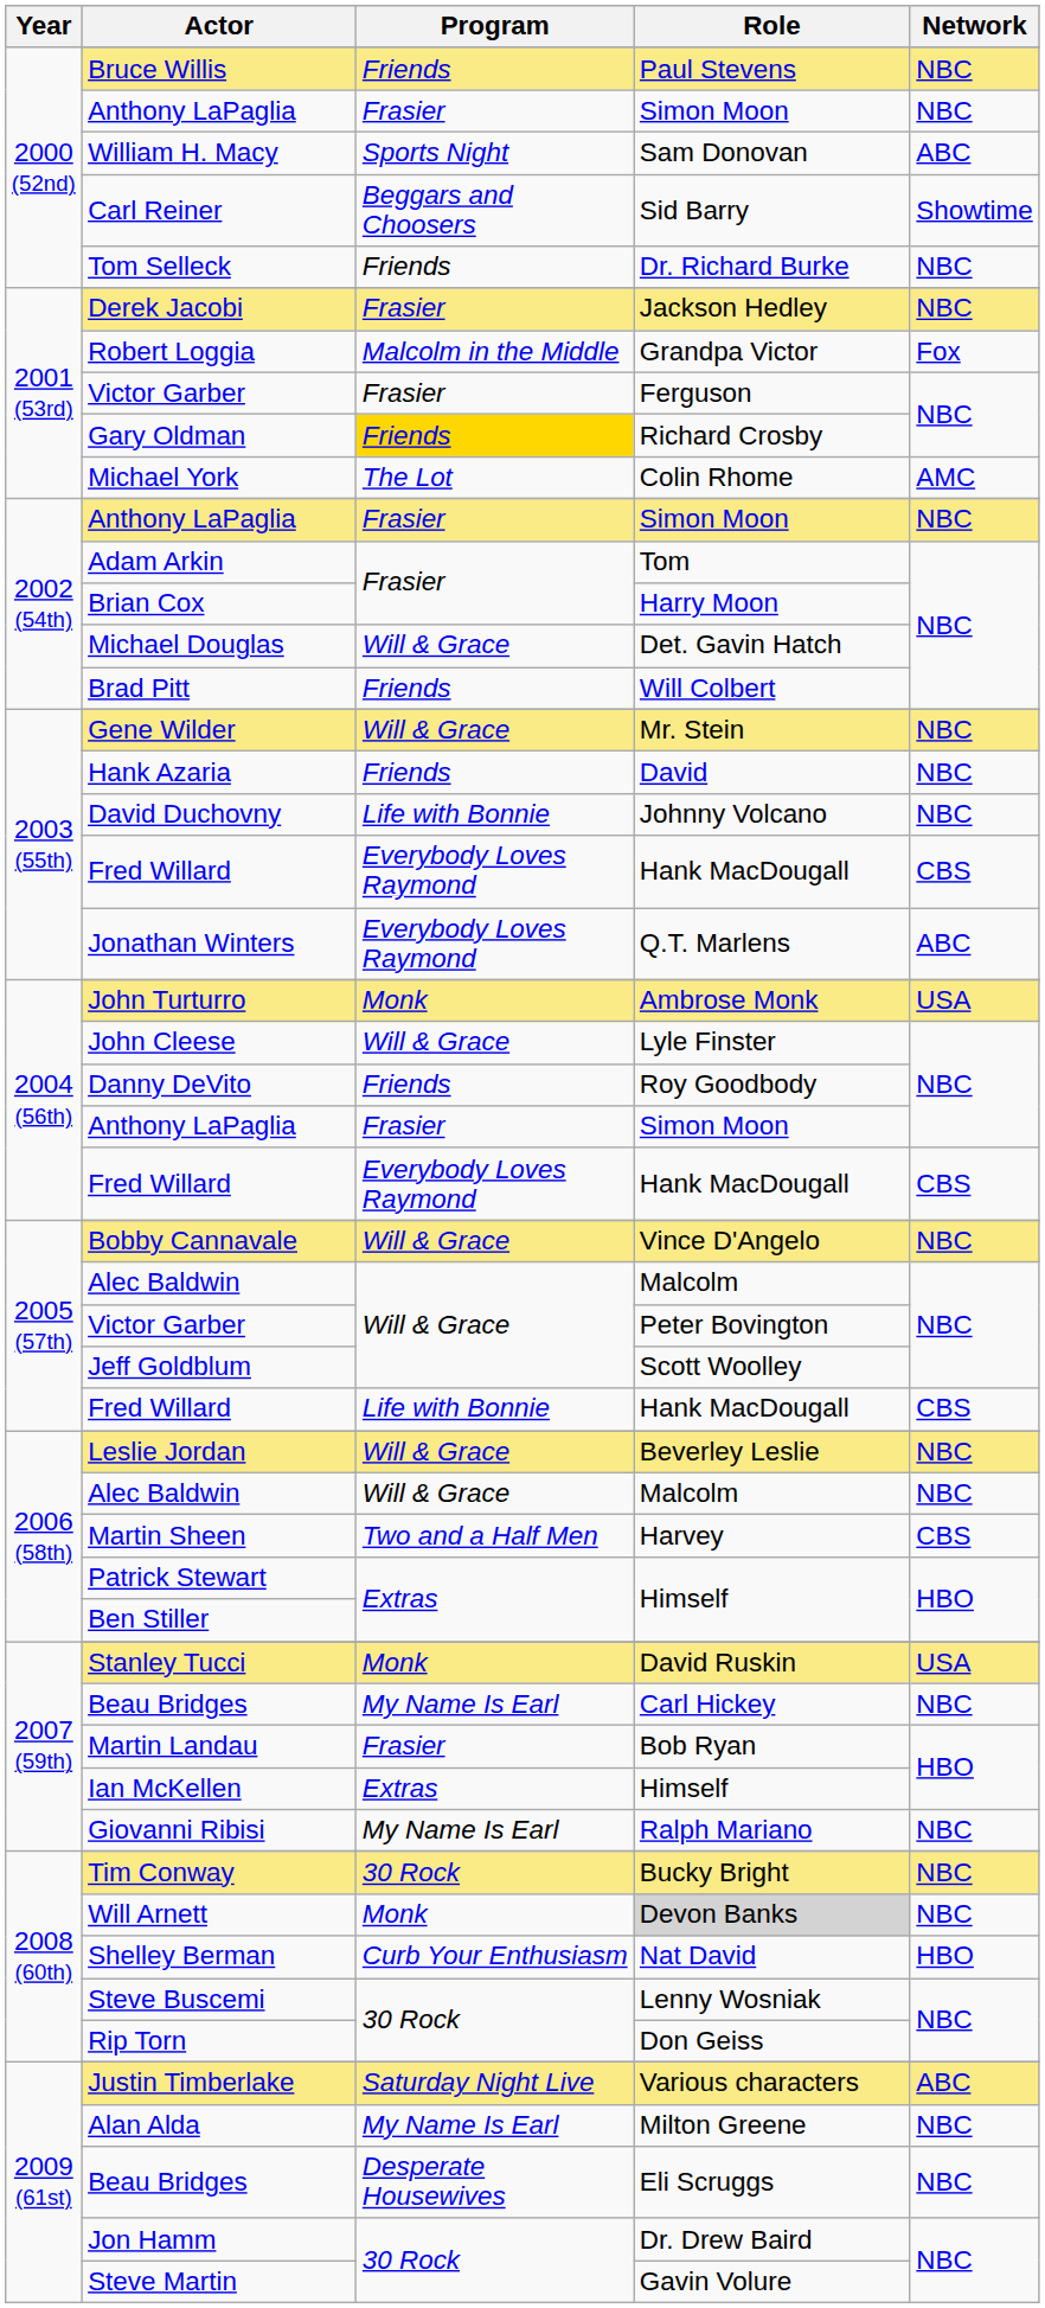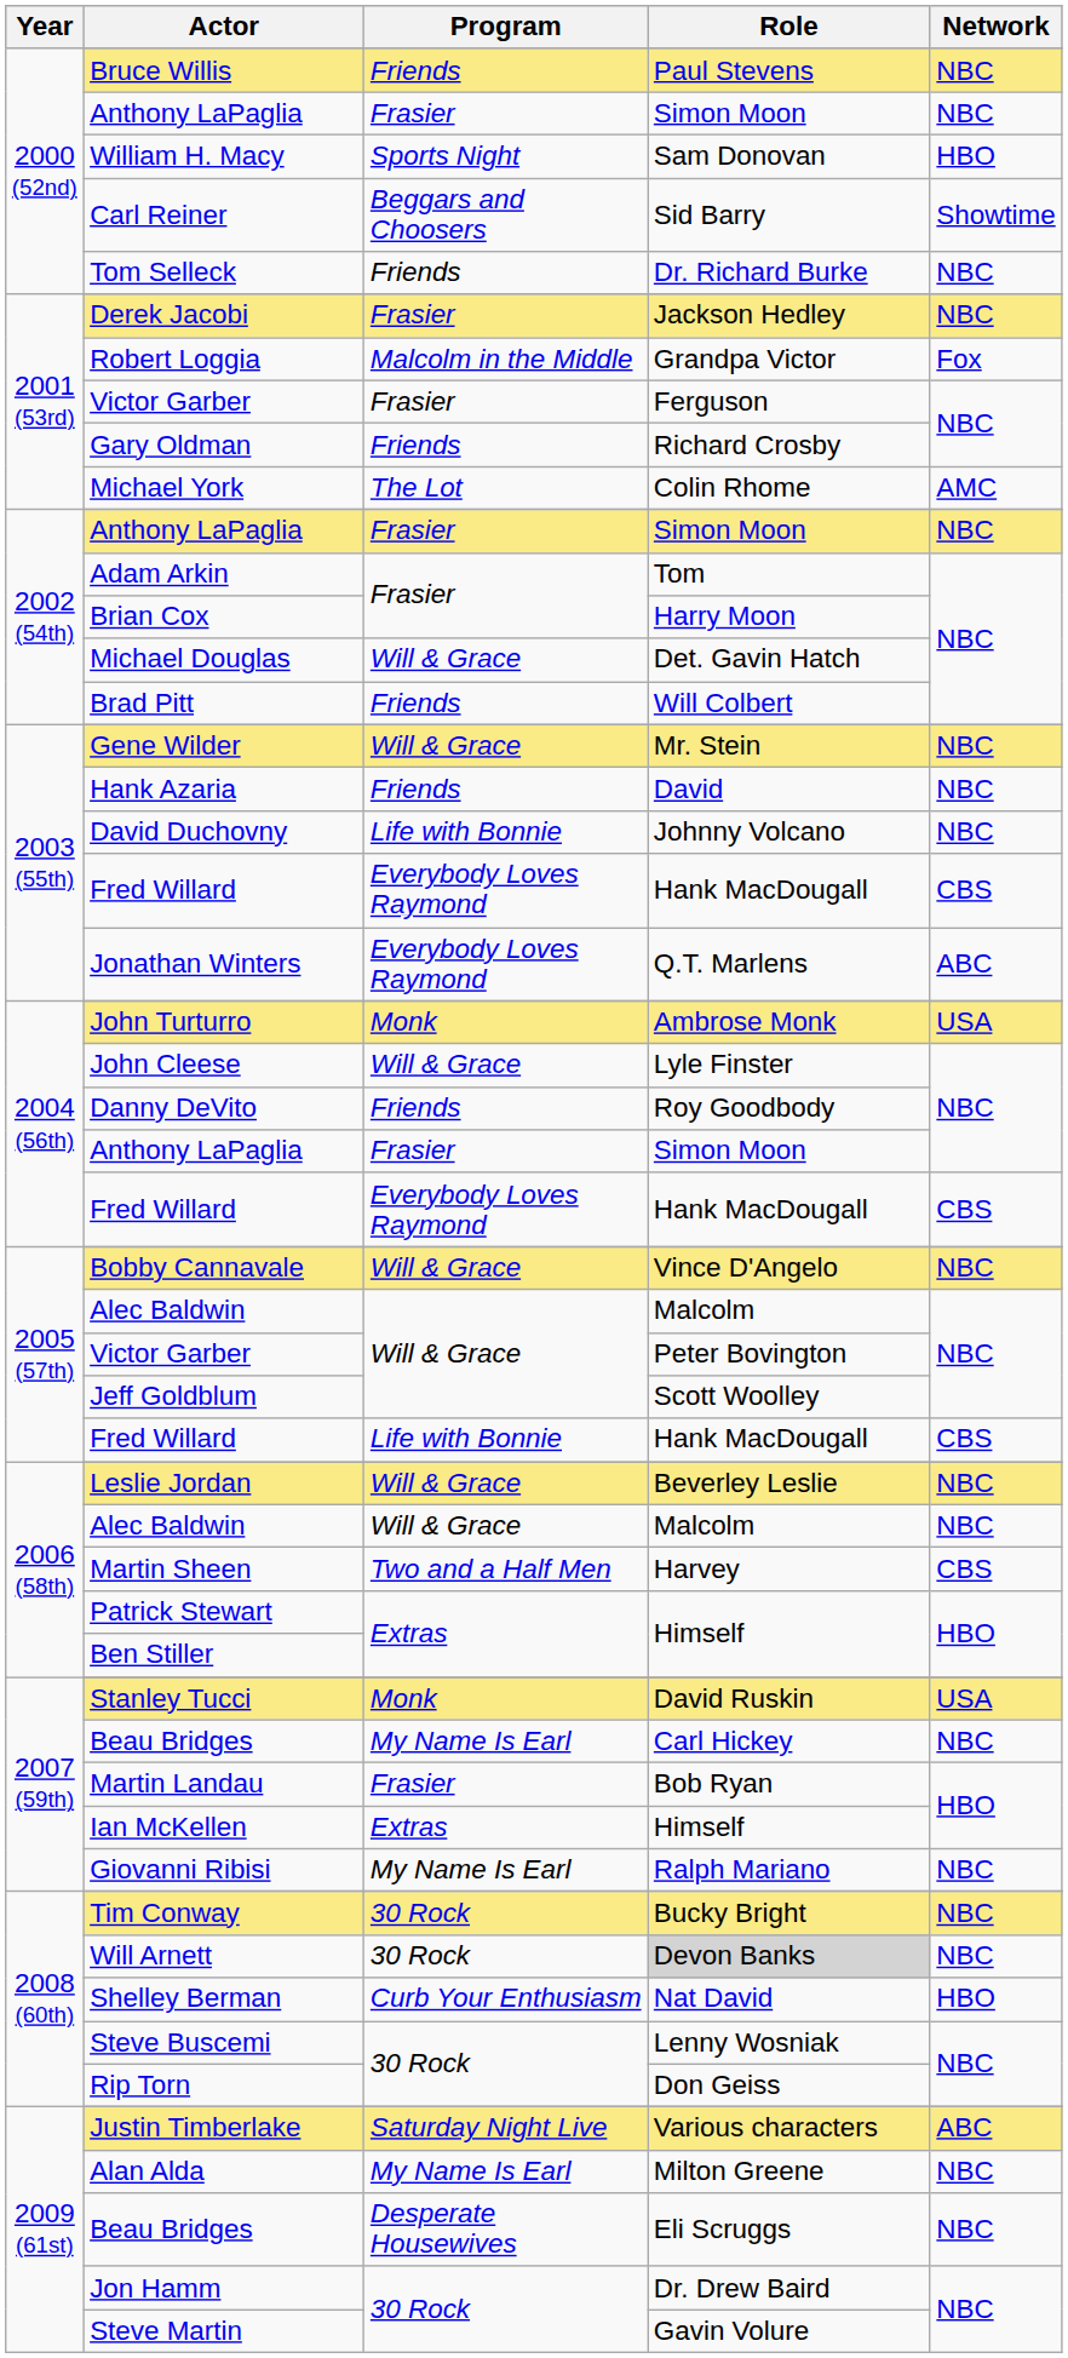William H. Macy | Network: ABC -> HBO
Gary Oldman | Program: gold background -> no background
Will Arnett | Program: Monk -> 30 Rock
